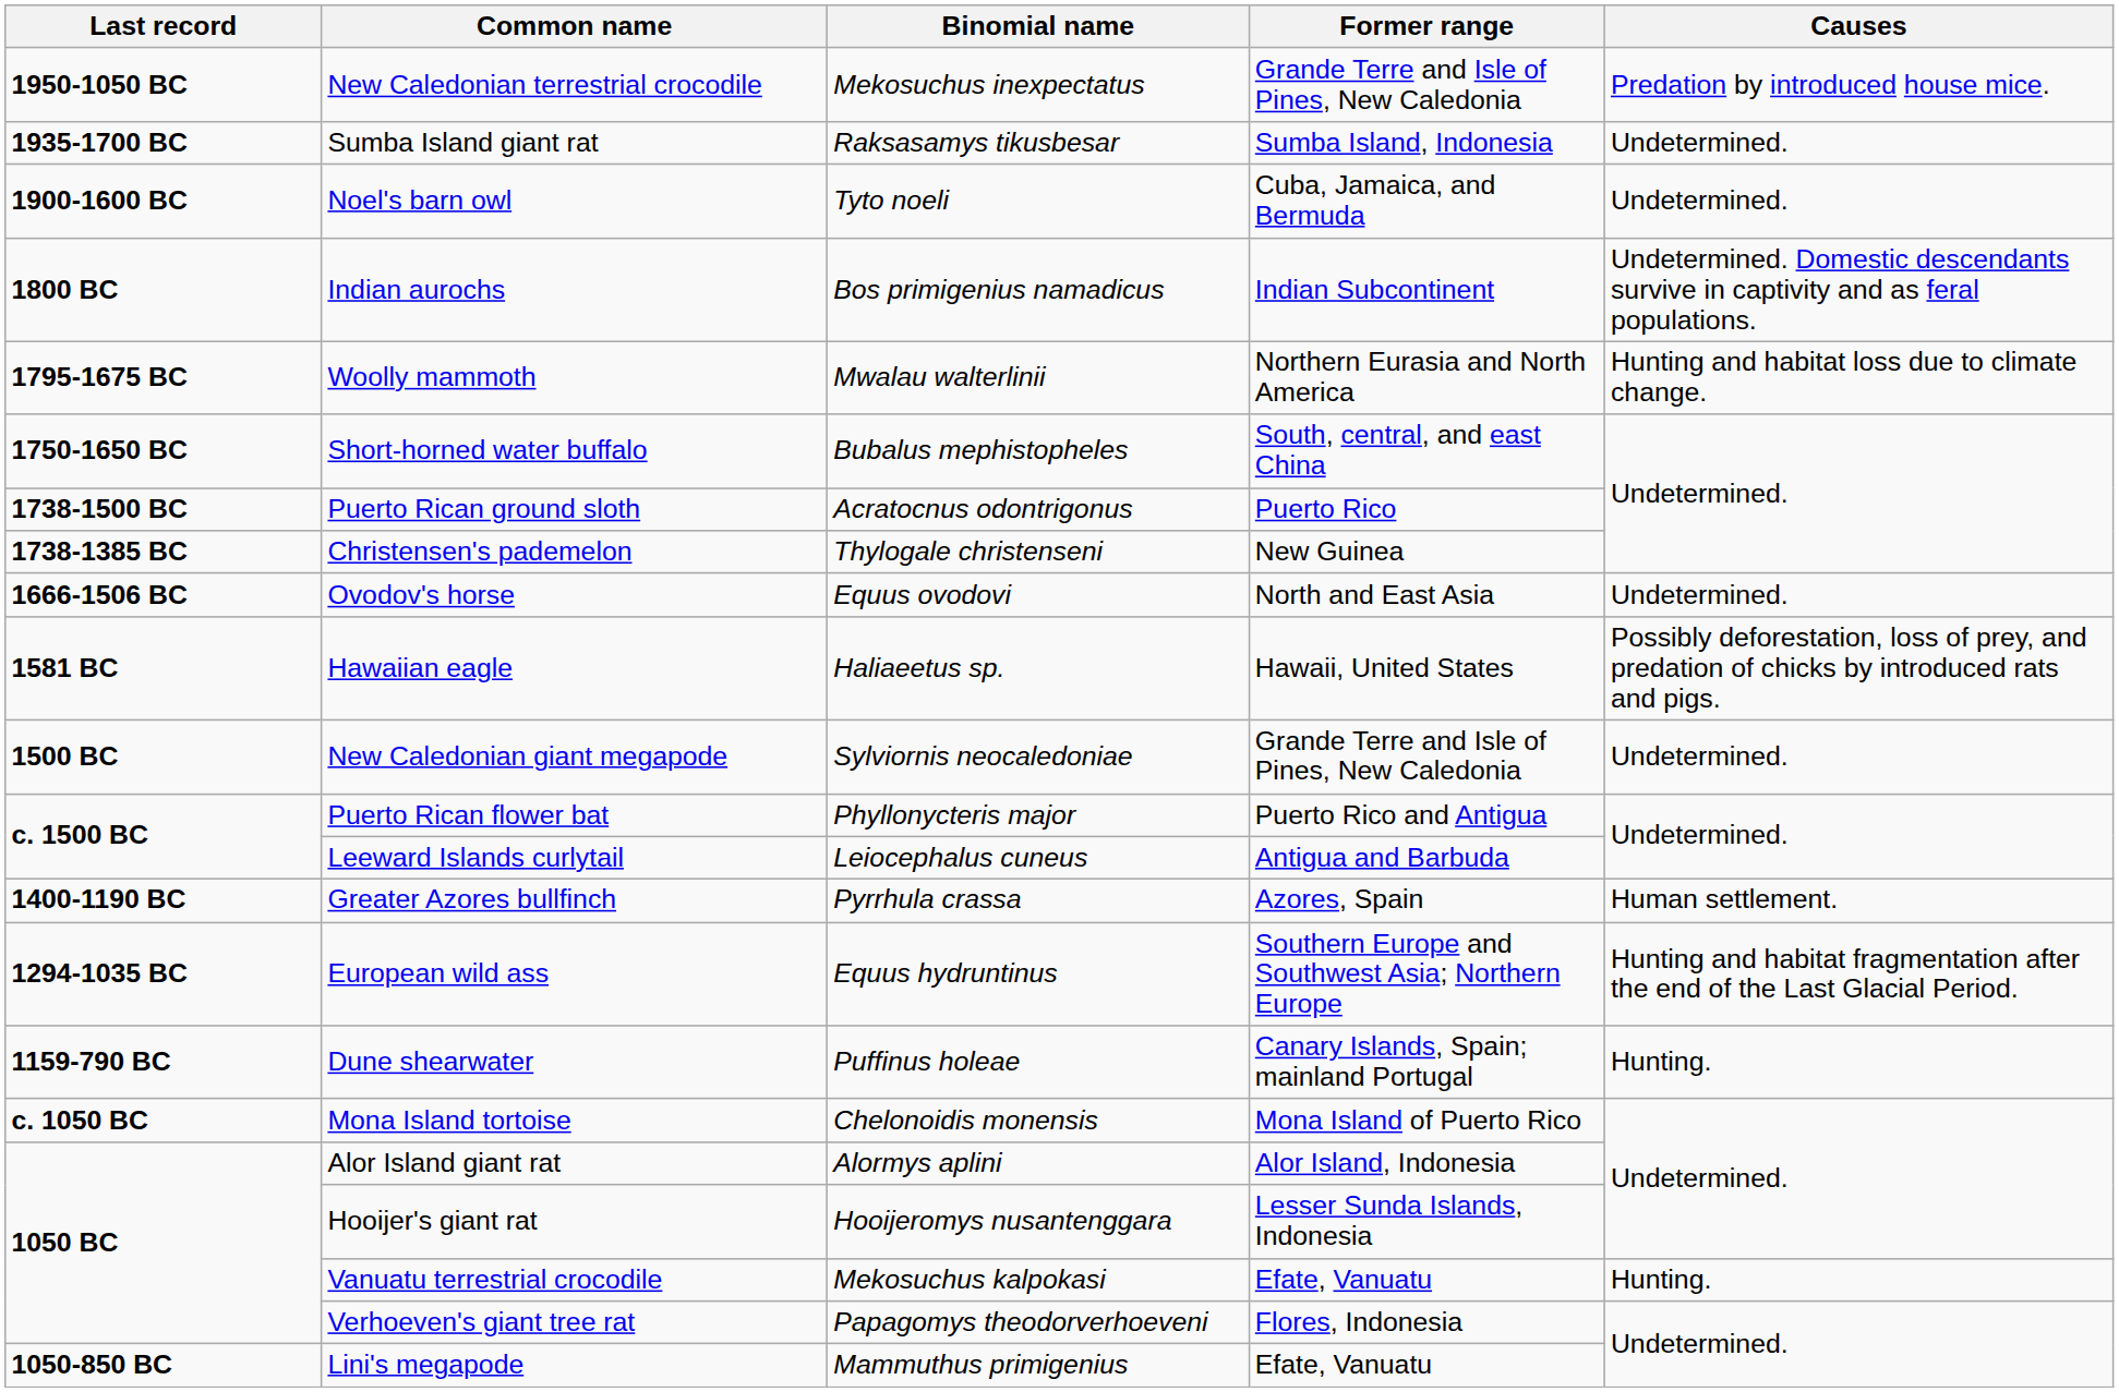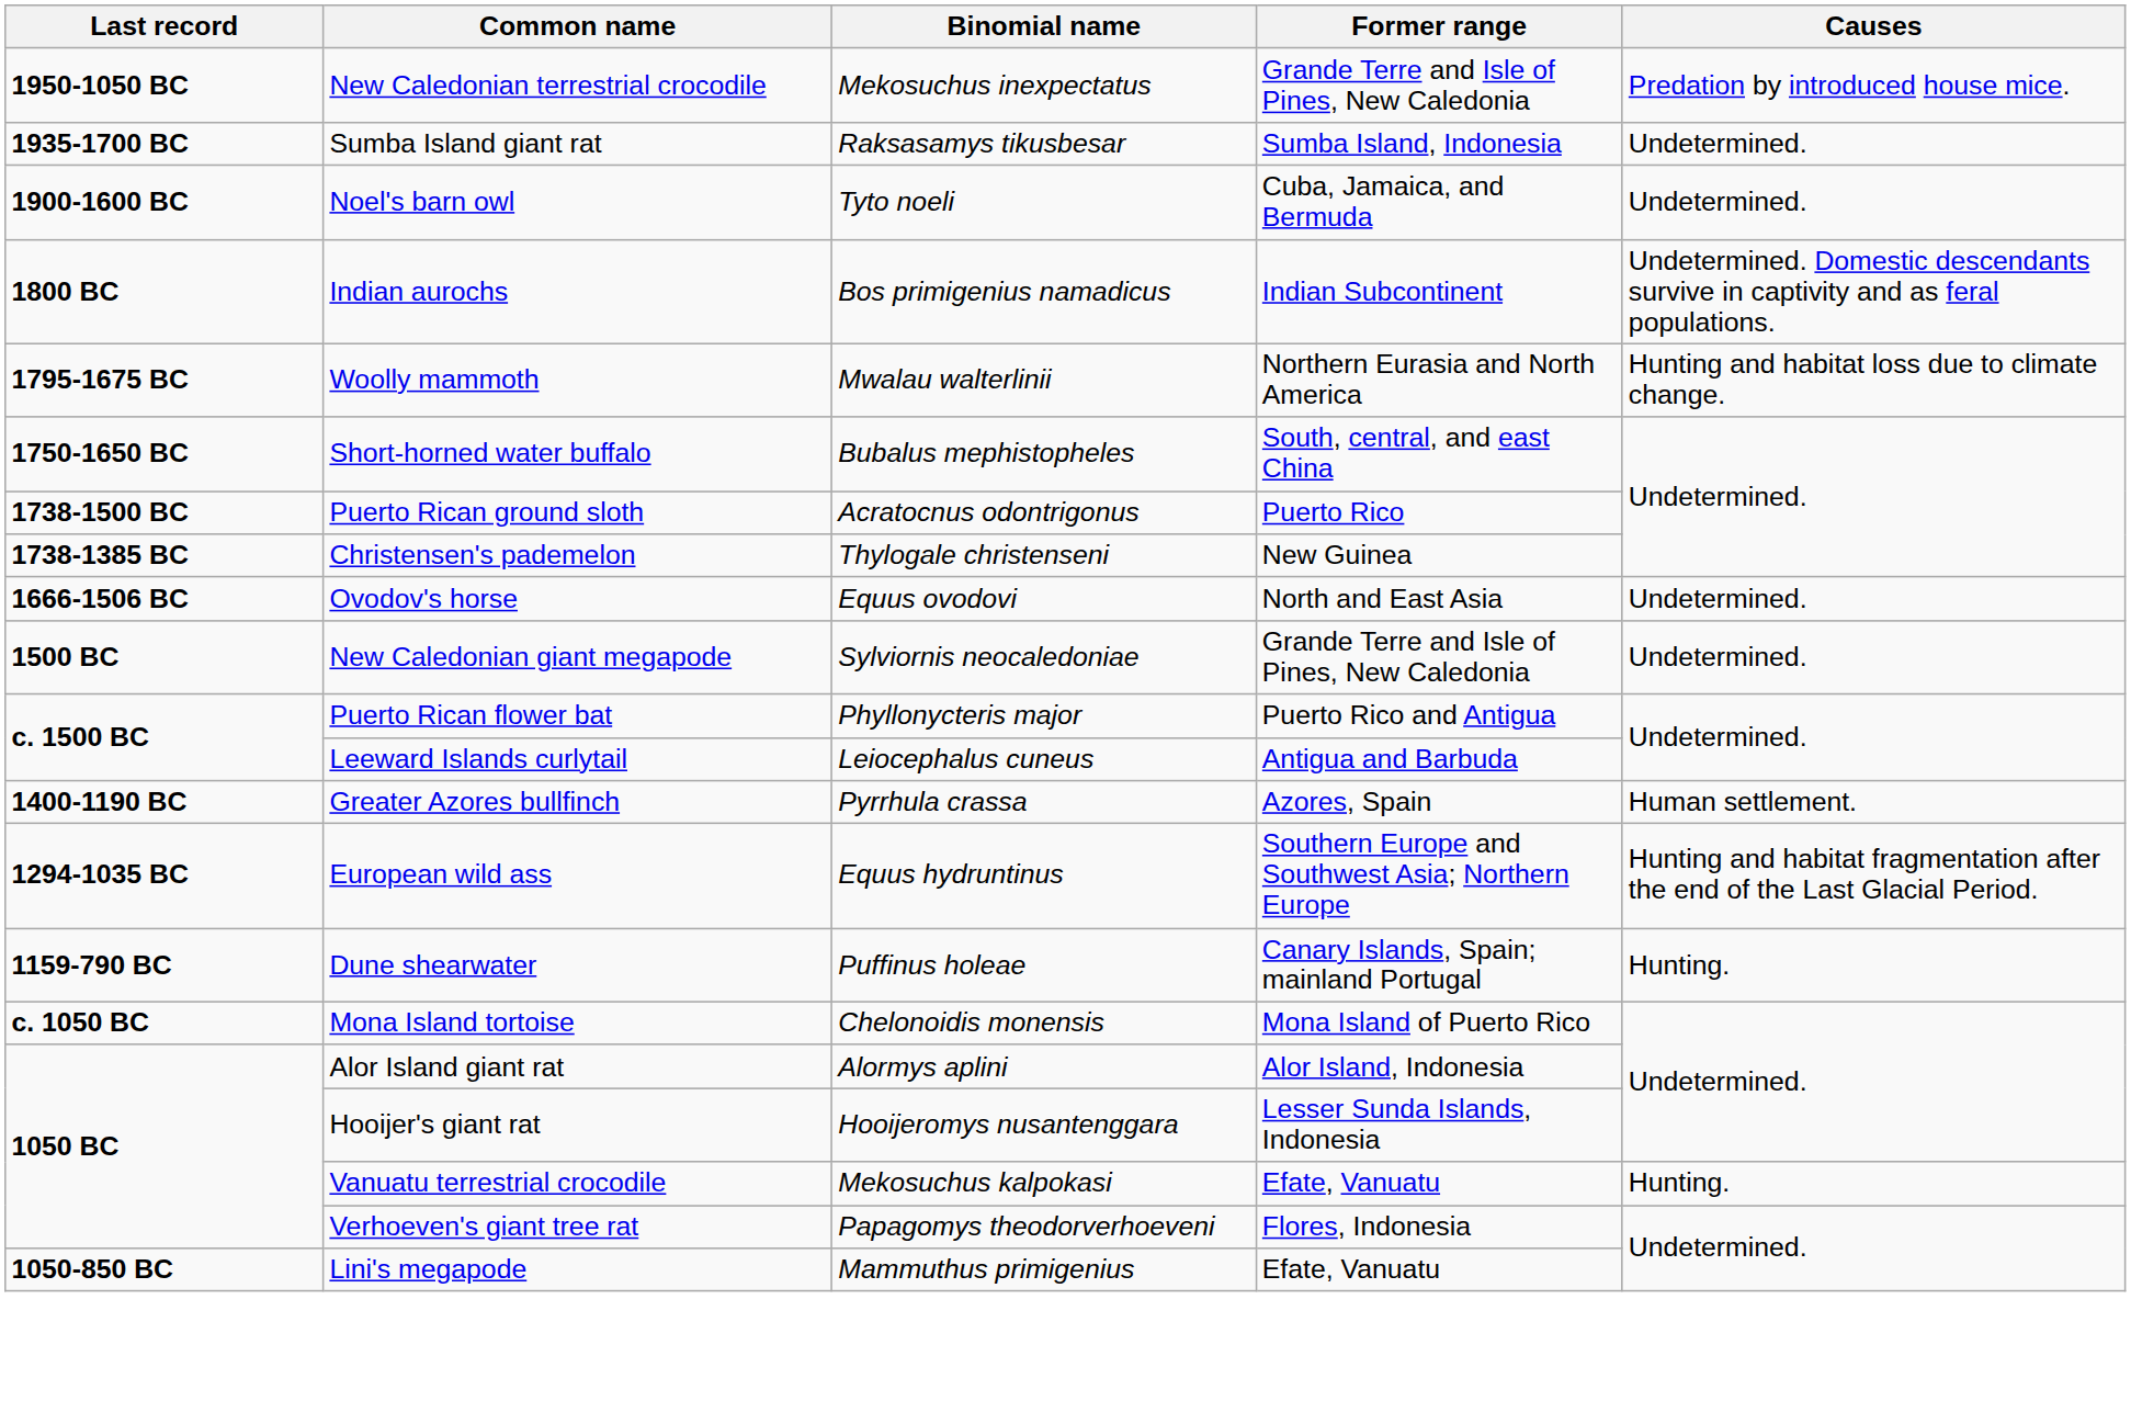- row: 1581 BC | Hawaiian eagle | Haliaeetus sp. | Hawaii, United States | Possibly deforestation, loss of prey, and predation of chicks by introduced rats and pigs.
